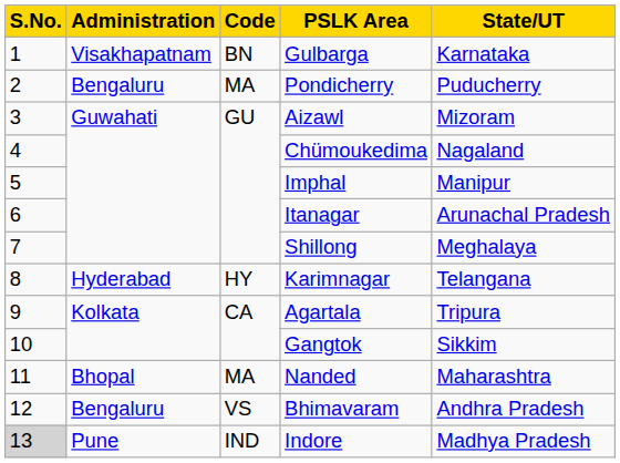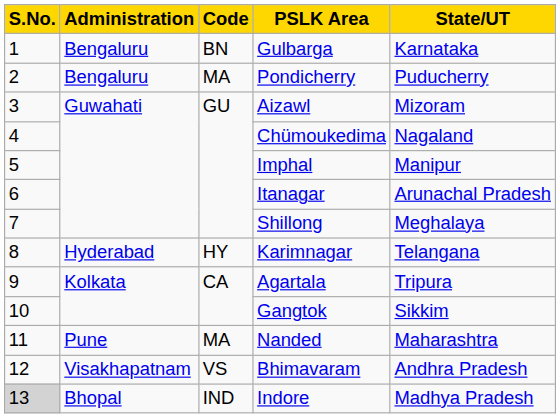Gulbarga | Administration: Visakhapatnam -> Bengaluru
Nanded | Administration: Bhopal -> Pune
Bhimavaram | Administration: Bengaluru -> Visakhapatnam
Indore | Administration: Pune -> Bhopal
